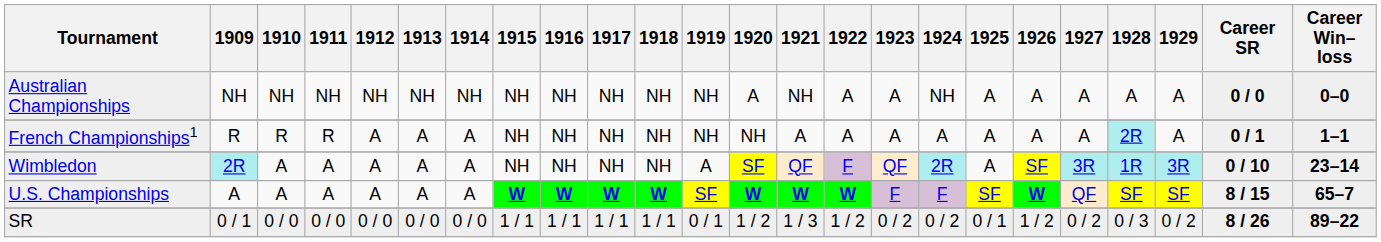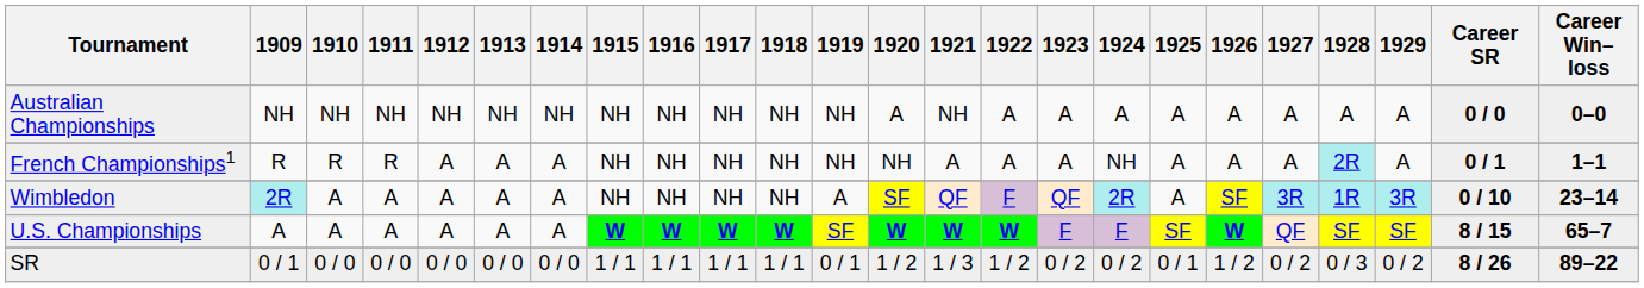Australian Championships | 1924: NH -> A
French Championships1 | 1924: A -> NH
